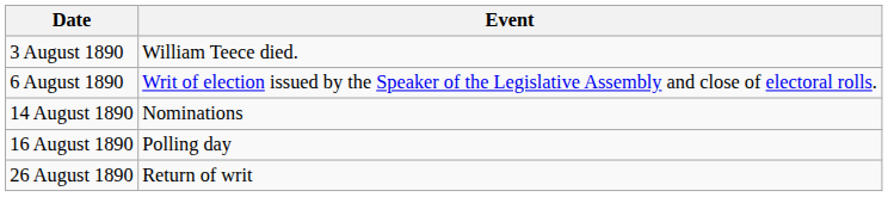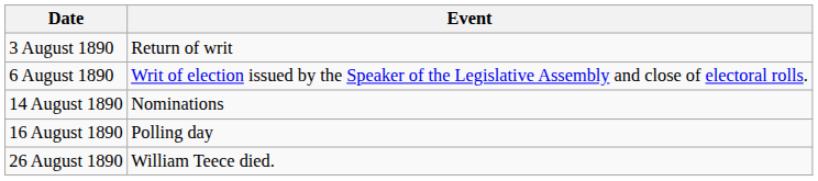3 August 1890 | Event: William Teece died. -> Return of writ
26 August 1890 | Event: Return of writ -> William Teece died.
